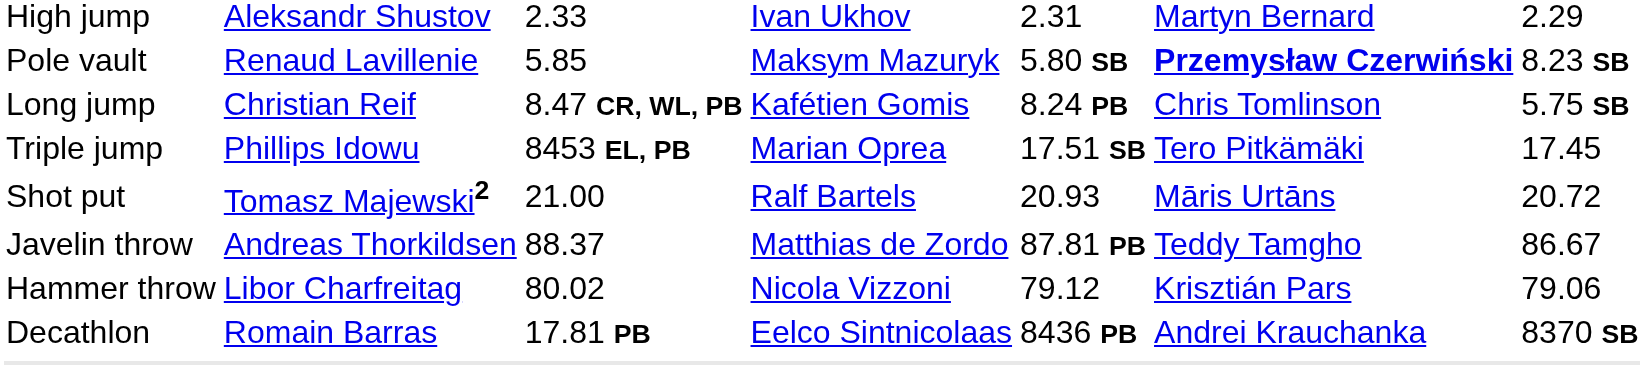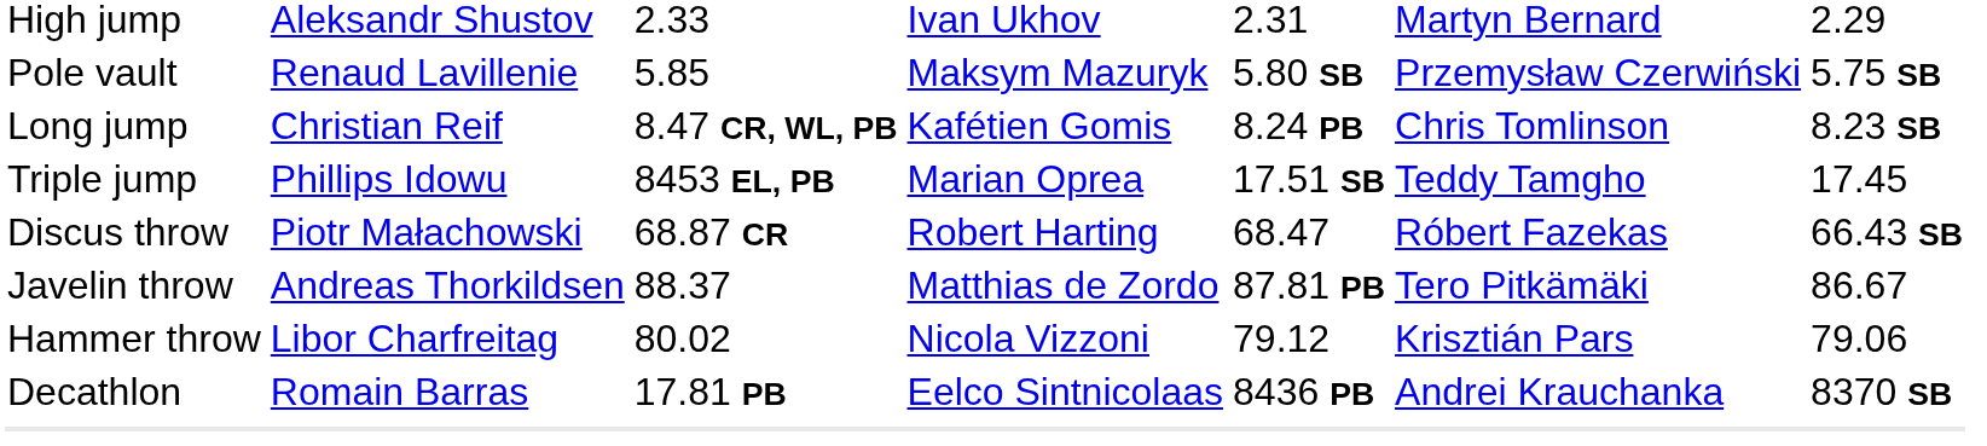Pole vault | column 6: bold -> normal
Pole vault | column 7: 8.23 SB -> 5.75 SB
Long jump | column 7: 5.75 SB -> 8.23 SB
Triple jump | column 6: Tero Pitkämäki -> Teddy Tamgho
- row: Shot put | Tomasz Majewski2 | 21.00 | Ralf Bartels | 20.93 | Māris Urtāns | 20.72
+ row: Discus throw | Piotr Małachowski | 68.87 CR | Robert Harting | 68.47 | Róbert Fazekas | 66.43 SB
Javelin throw | column 6: Teddy Tamgho -> Tero Pitkämäki
